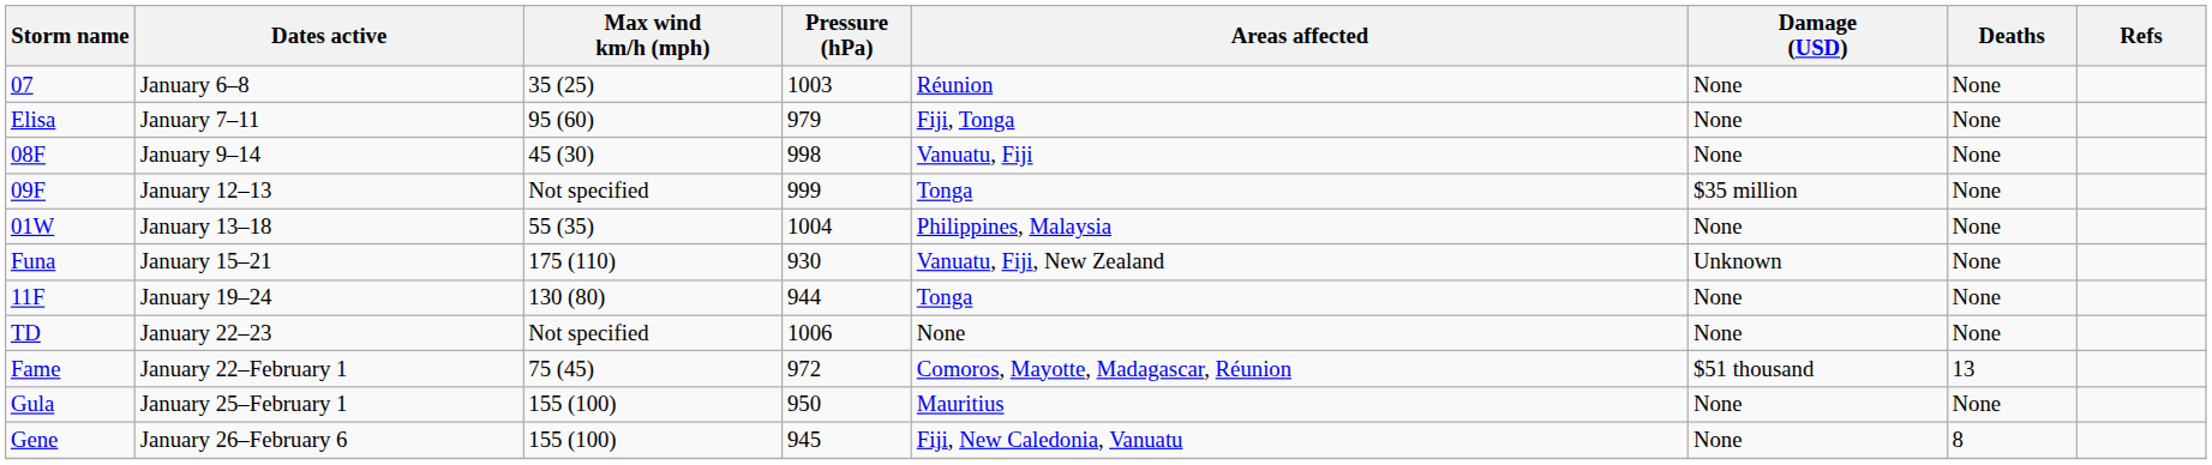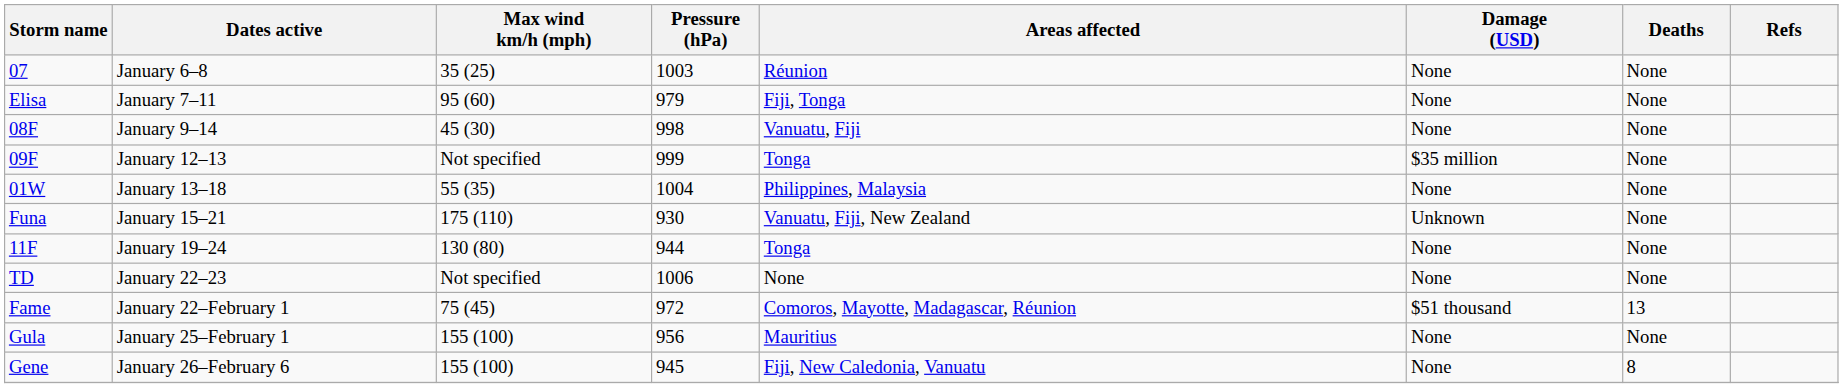Gula | Pressure (hPa): 950 -> 956
